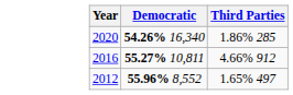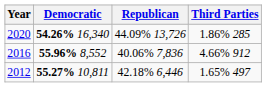+ column: Republican | 44.09% 13,726 | 40.06% 7,836 | 42.18% 6,446
2016 | Democratic: 55.27% 10,811 -> 55.96% 8,552
2012 | Democratic: 55.96% 8,552 -> 55.27% 10,811
